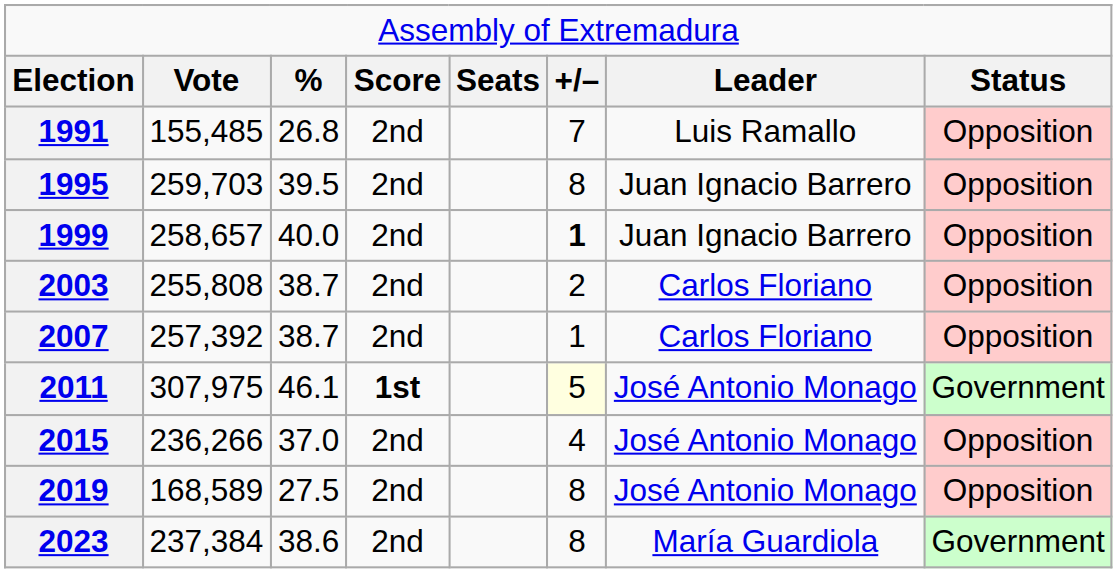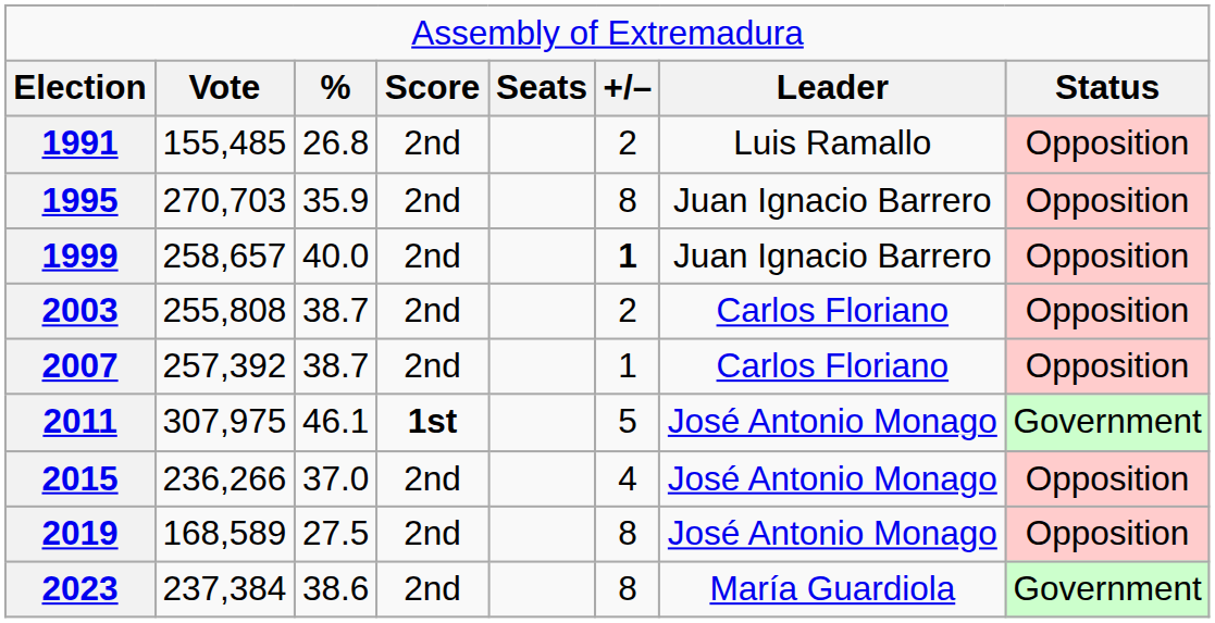1991 | column 6: 7 -> 2
1995 | column 2: 259,703 -> 270,703
1995 | column 3: 39.5 -> 35.9
2011 | column 6: lightyellow background -> no background
